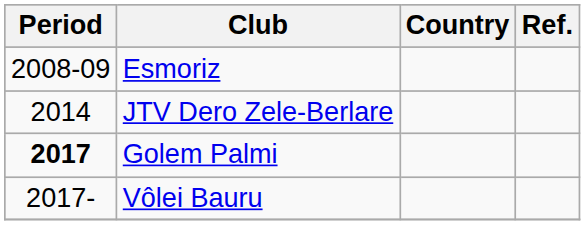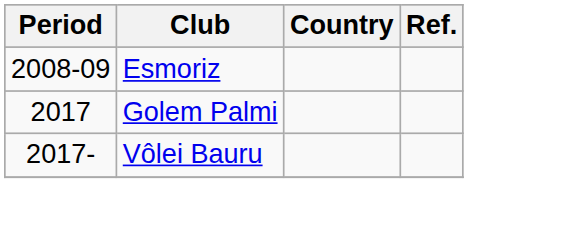- row: 2014 | JTV Dero Zele-Berlare
Golem Palmi | Period: bold -> normal
